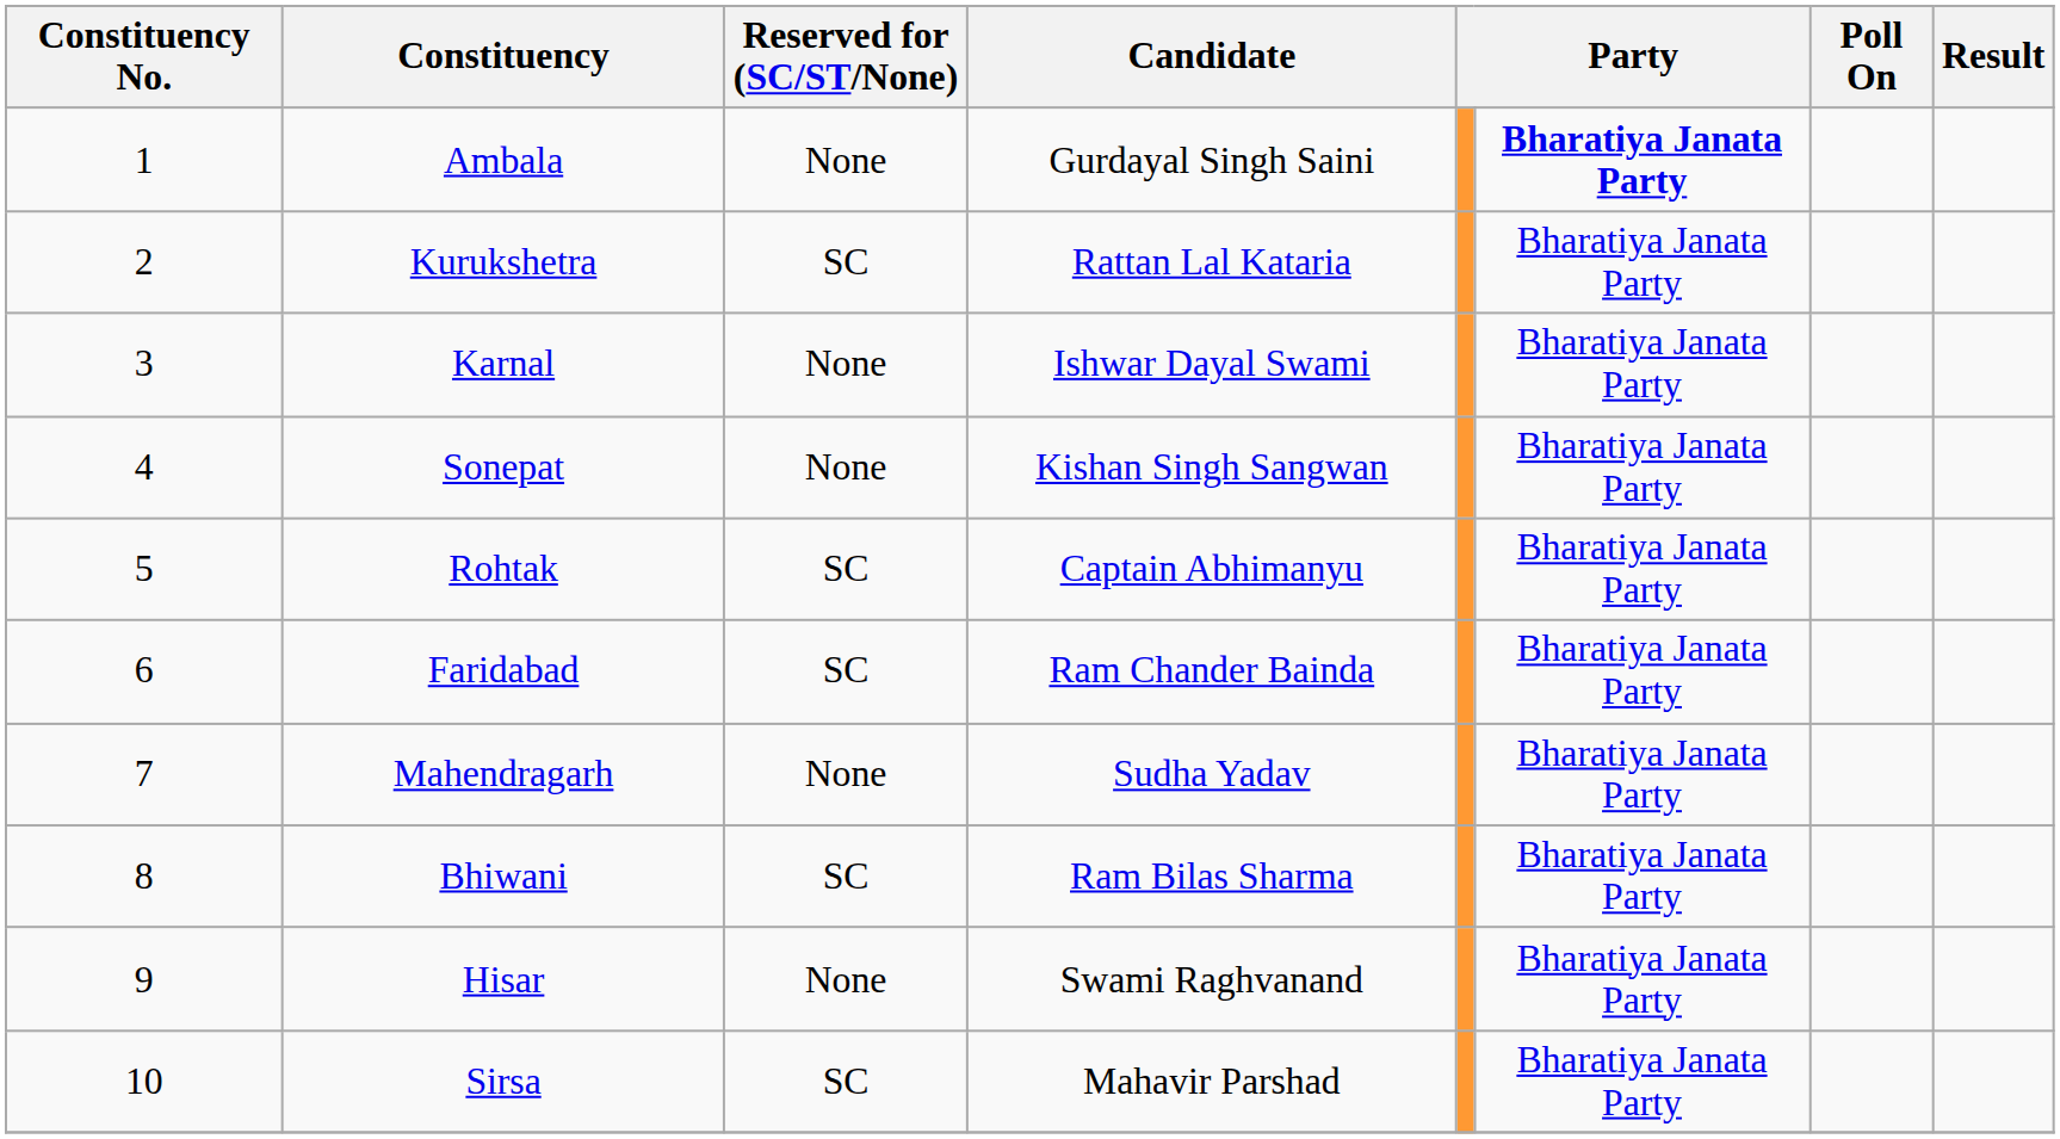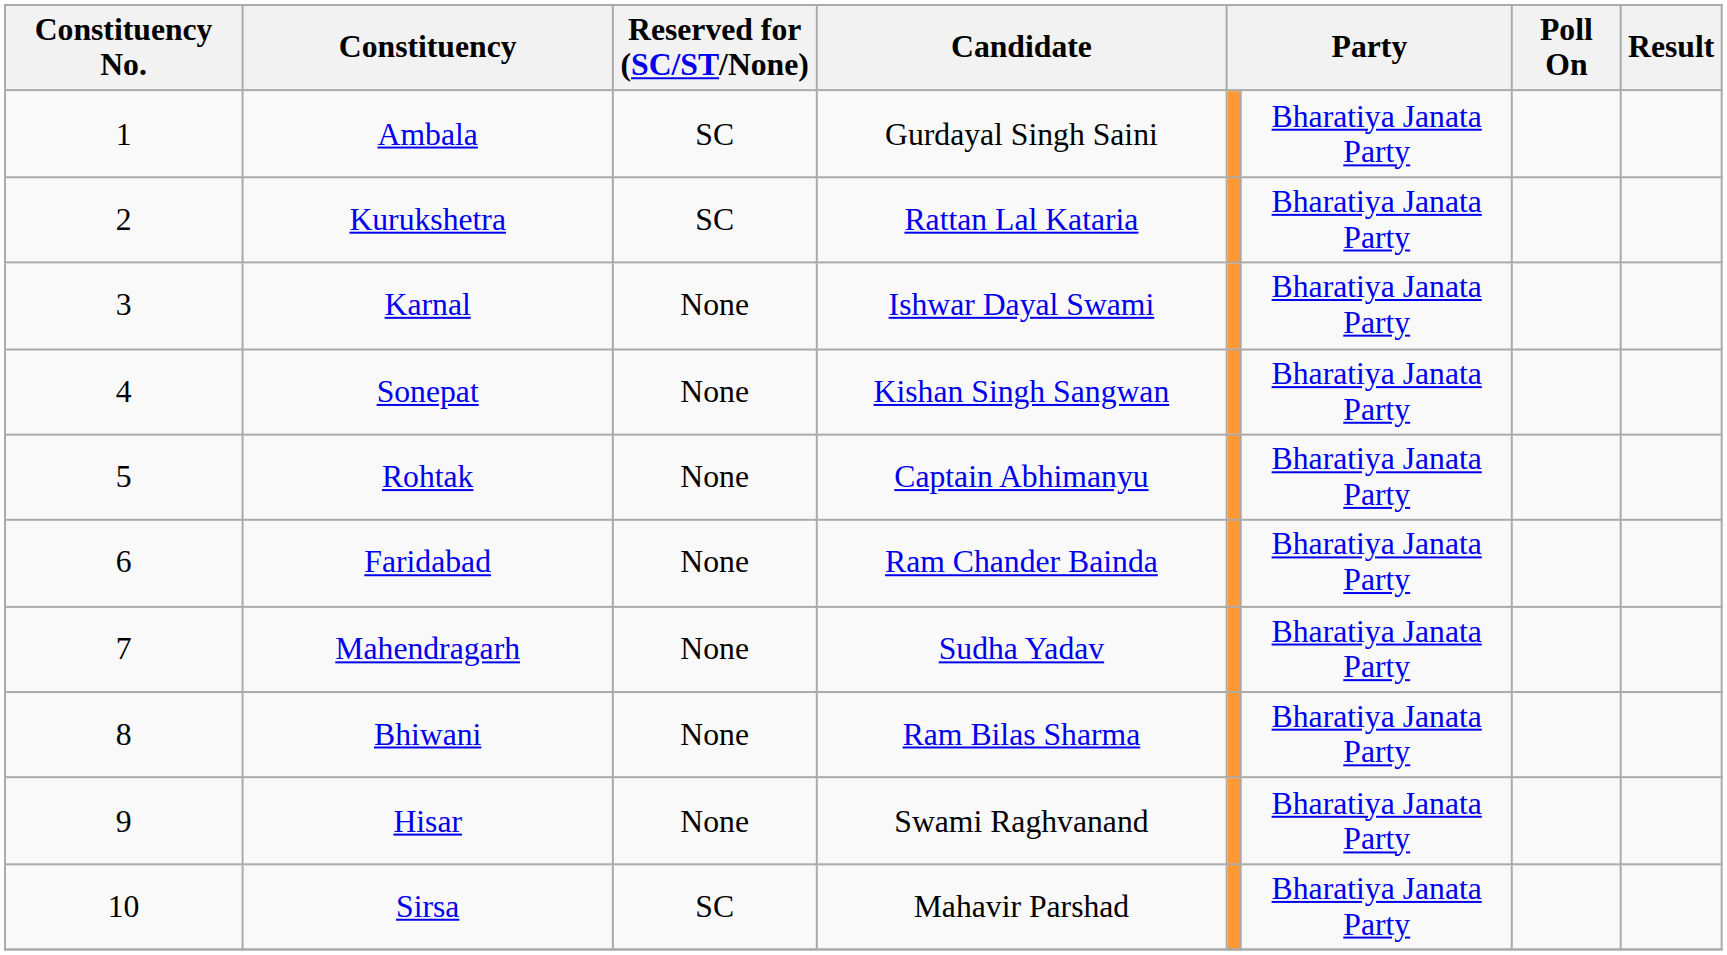Ambala | Reserved for (SC/ST/None): None -> SC
Ambala | column 6: bold -> normal
Rohtak | Reserved for (SC/ST/None): SC -> None
Faridabad | Reserved for (SC/ST/None): SC -> None
Bhiwani | Reserved for (SC/ST/None): SC -> None
